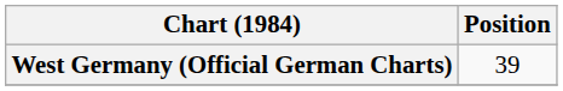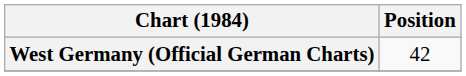West Germany (Official German Charts) | Position: 39 -> 42
